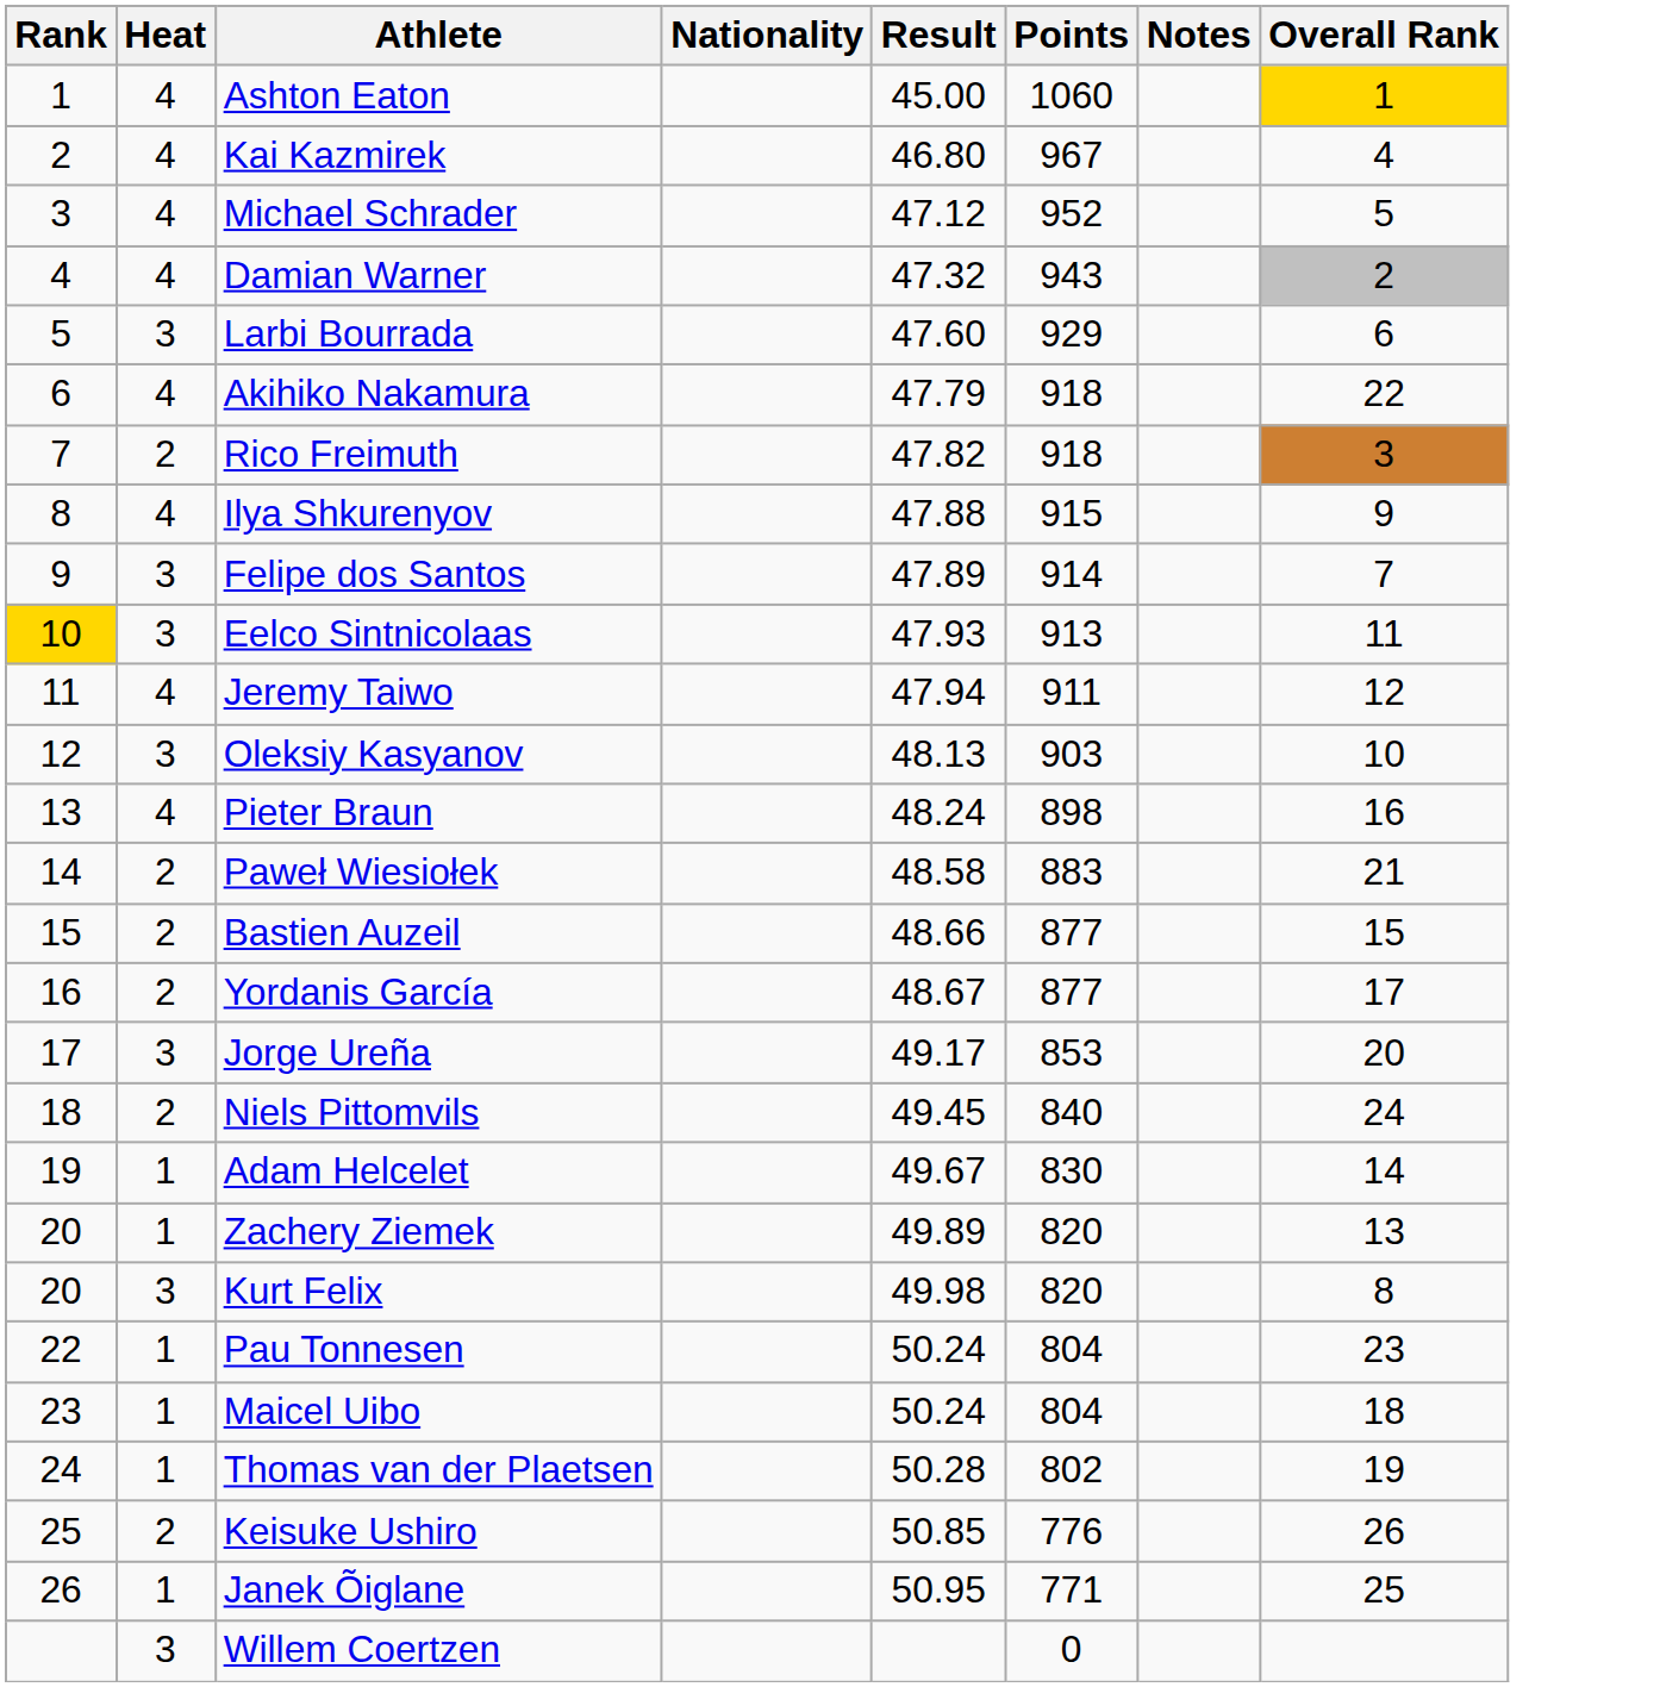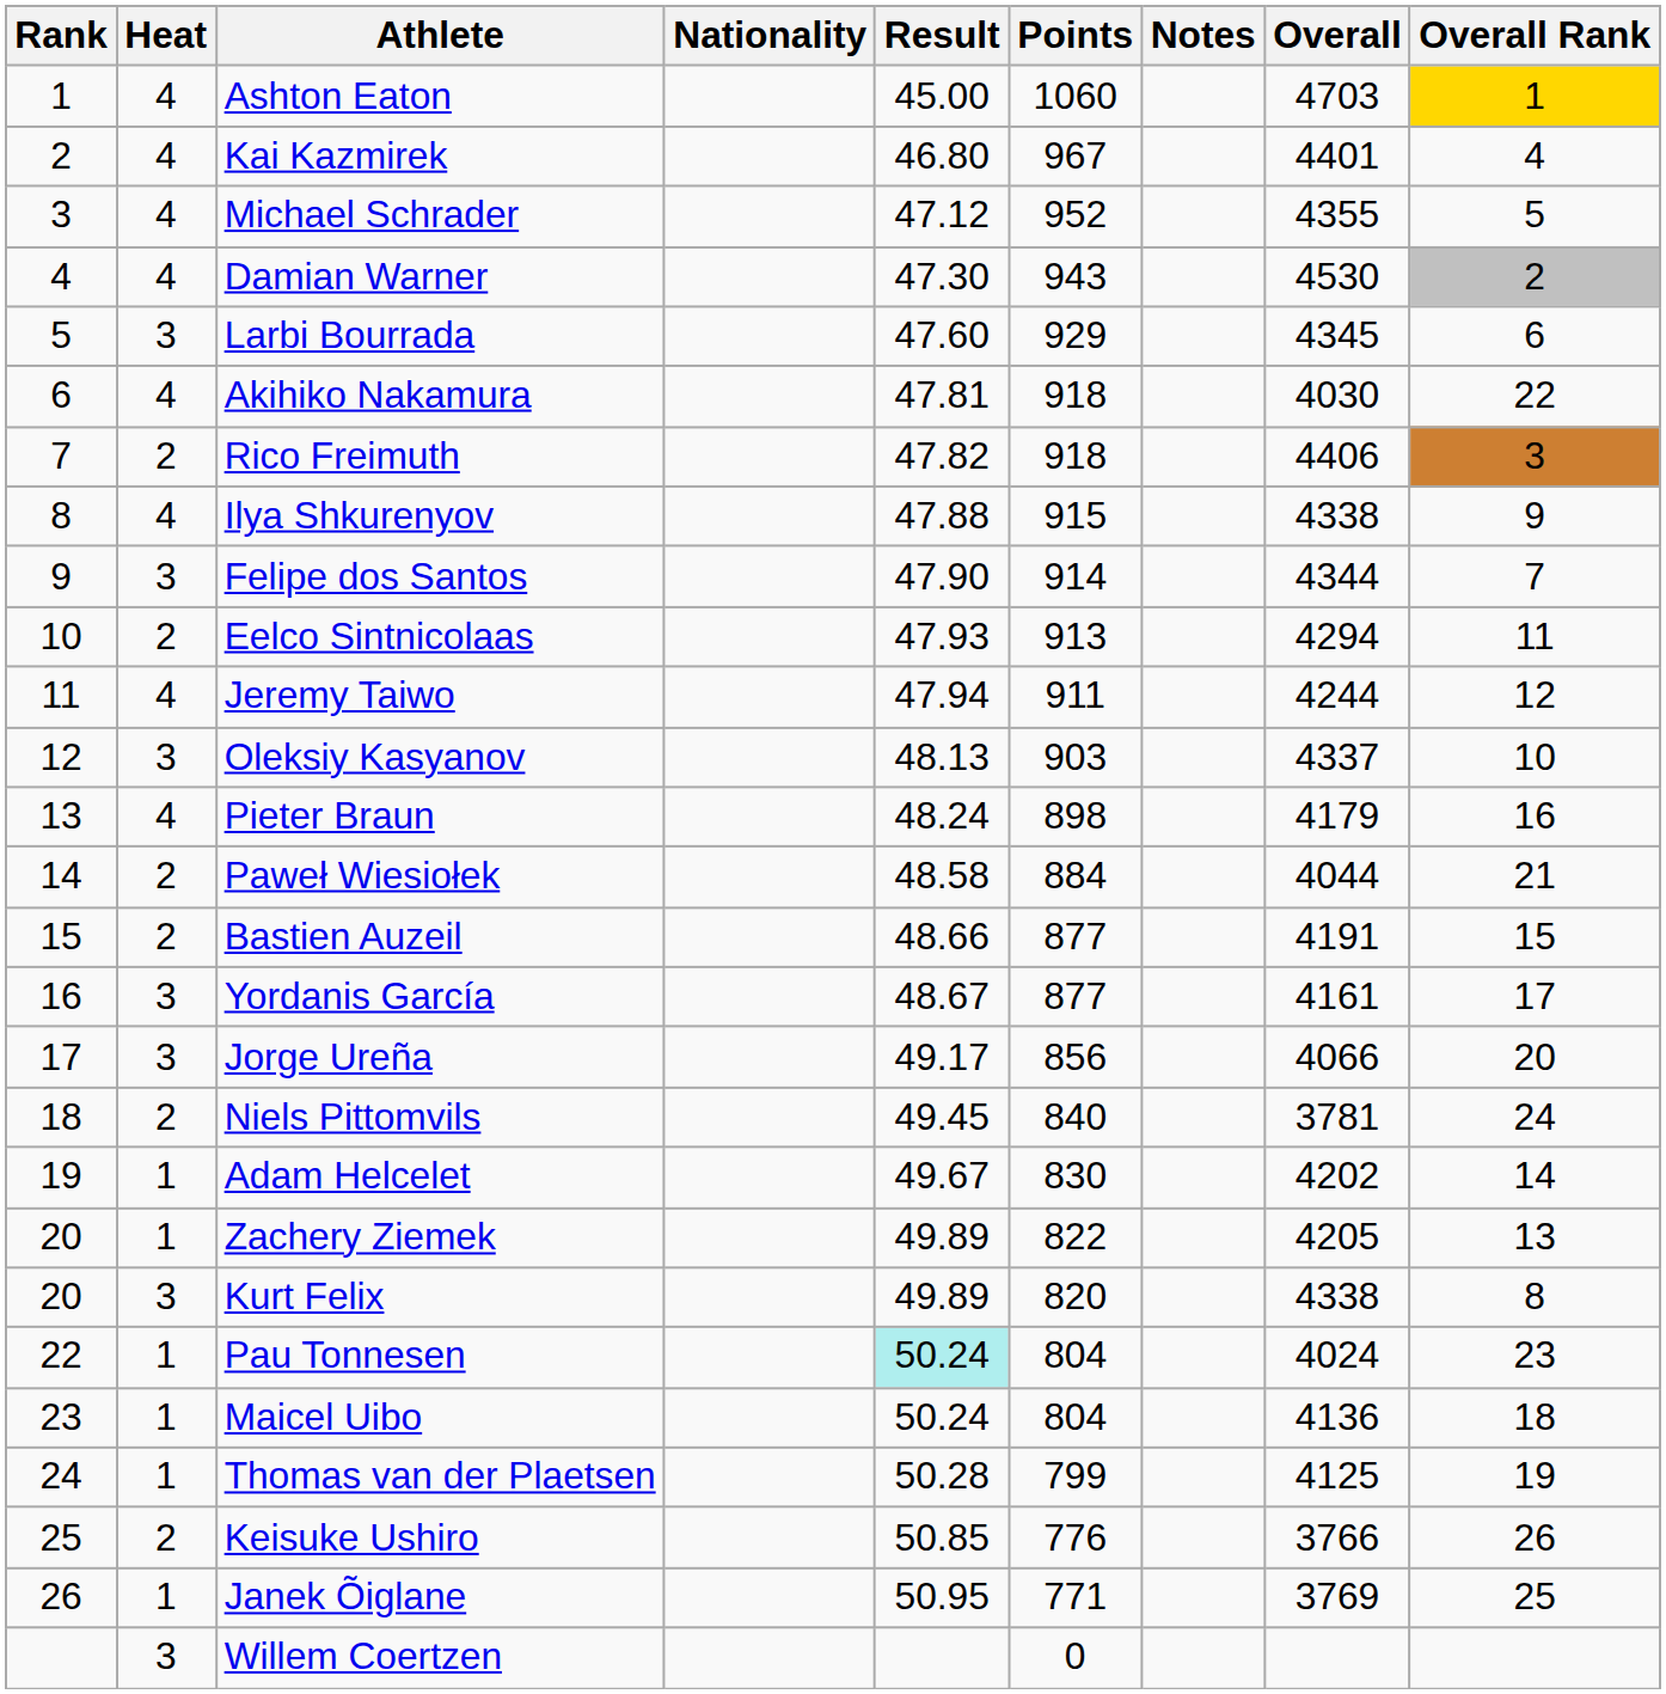+ column: Overall | 4703 | 4401 | 4355 | 4530 | 4345 | 4030 | 4406 | 4338 | 4344 | 4294 | 4244 | 4337 | 4179 | 4044 | 4191 | 4161 | 4066 | 3781 | 4202 | 4205 | 4338 | 4024 | 4136 | 4125 | 3766 | 3769
Damian Warner | Result: 47.32 -> 47.30
Akihiko Nakamura | Result: 47.79 -> 47.81
Felipe dos Santos | Result: 47.89 -> 47.90
Eelco Sintnicolaas | Rank: gold background -> no background
Eelco Sintnicolaas | Heat: 3 -> 2
Paweł Wiesiołek | Points: 883 -> 884
Yordanis García | Heat: 2 -> 3
Jorge Ureña | Points: 853 -> 856
Zachery Ziemek | Points: 820 -> 822
Kurt Felix | Result: 49.98 -> 49.89
Pau Tonnesen | Result: no background -> paleturquoise background
Thomas van der Plaetsen | Points: 802 -> 799
